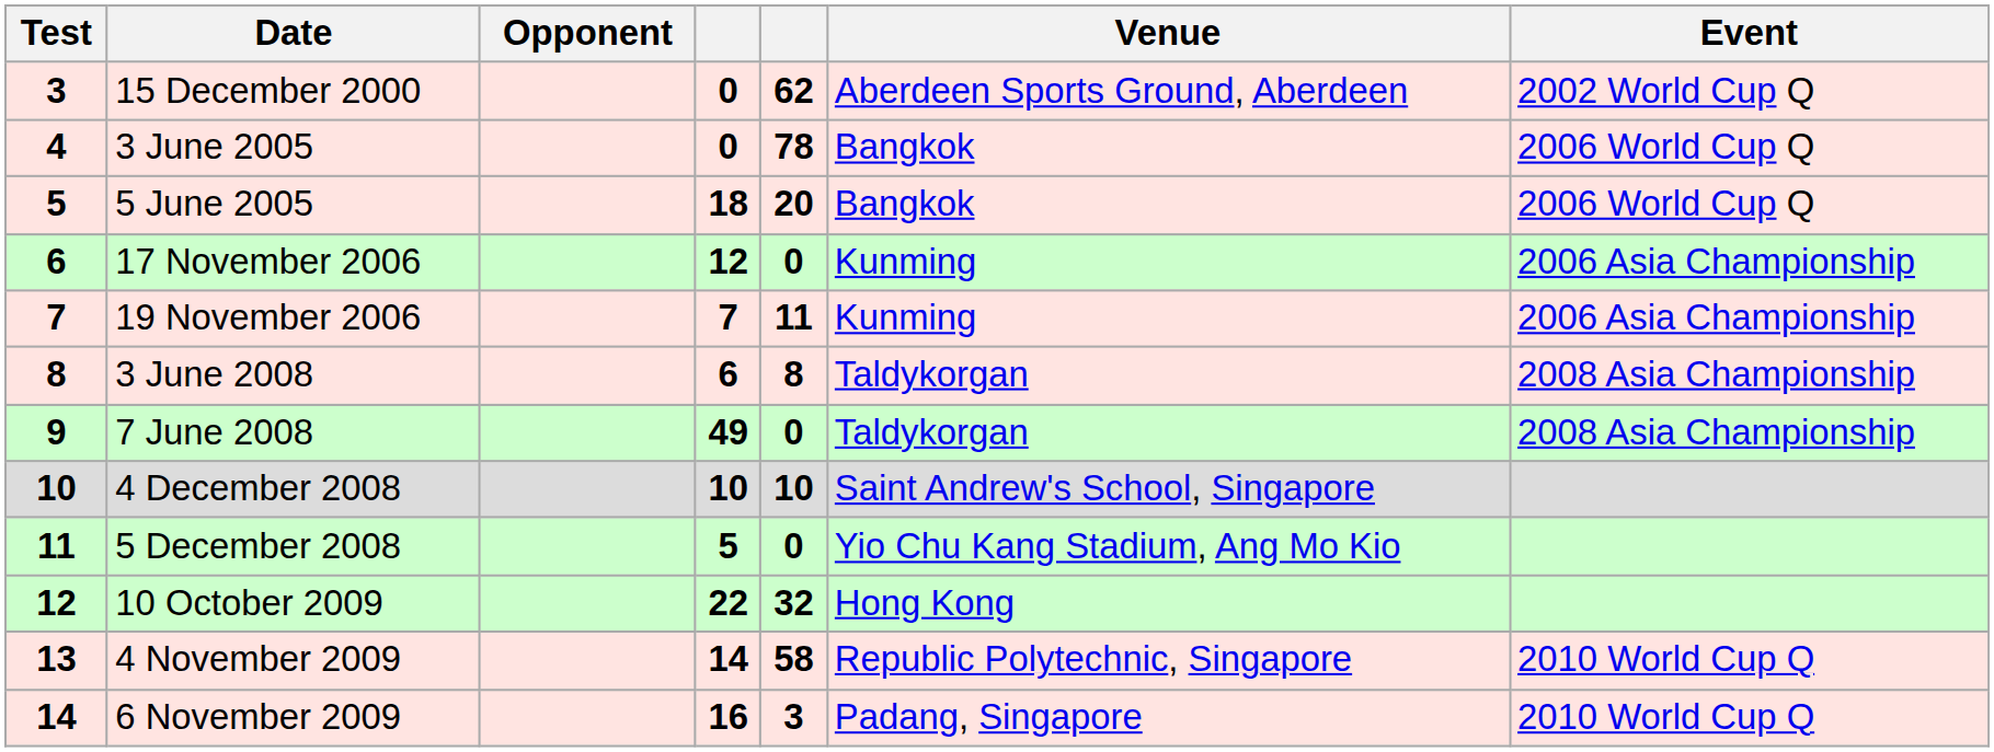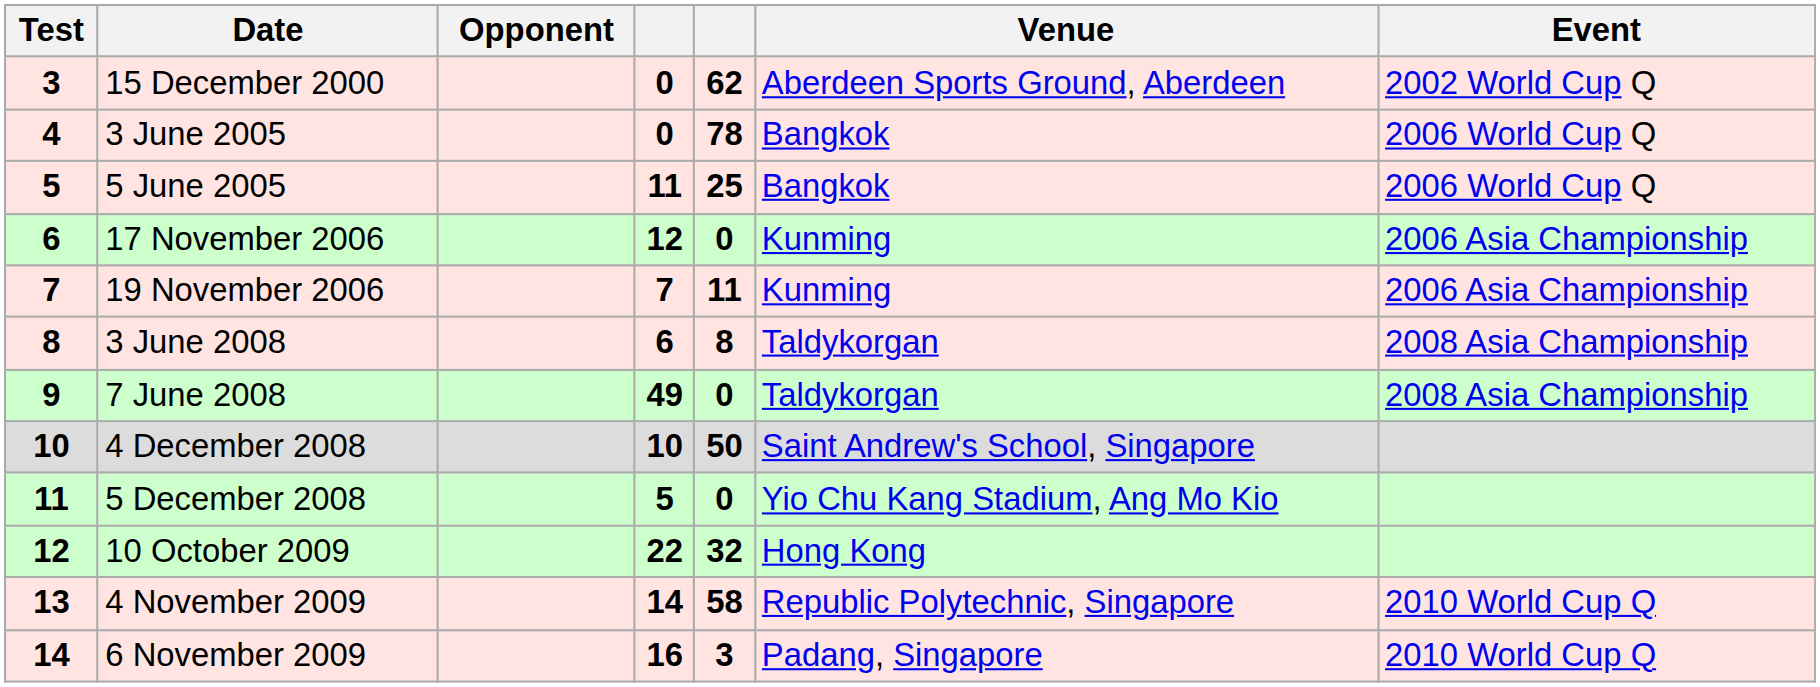5 June 2005 | column 4: 18 -> 11
5 June 2005 | column 5: 20 -> 25
4 December 2008 | column 5: 10 -> 50
